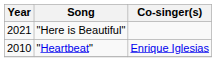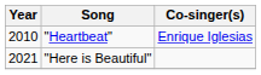rows swapped: "Heartbeat" <-> "Here is Beautiful"
